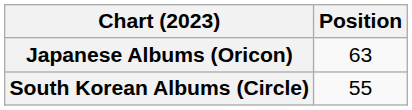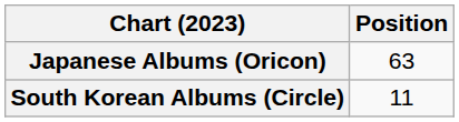South Korean Albums (Circle) | Position: 55 -> 11
